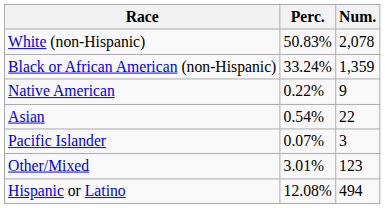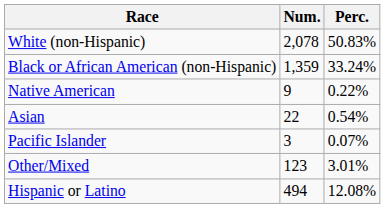columns swapped: Num. <-> Perc.
